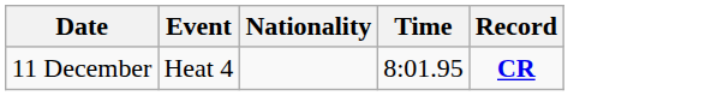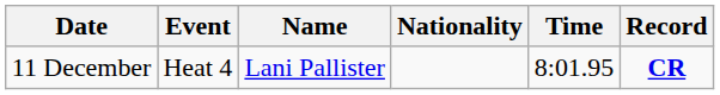+ column: Name | Lani Pallister
